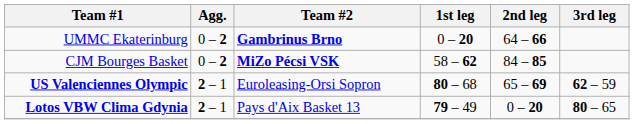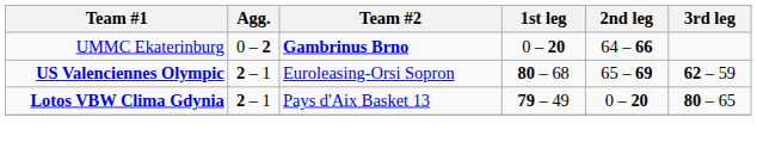- row: CJM Bourges Basket | 0 – 2 | MiZo Pécsi VSK | 58 – 62 | 84 – 85
